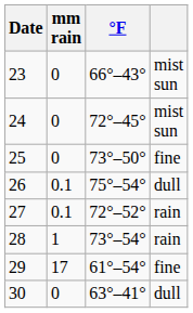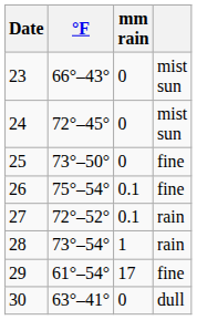columns swapped: mm rain <-> °F
26 | column 4: dull -> fine
